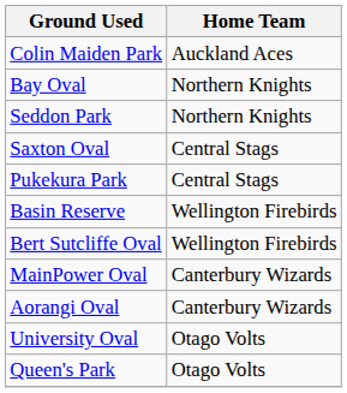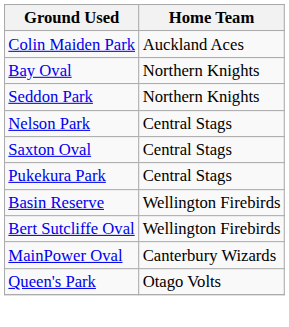+ row: Nelson Park | Central Stags
- row: Aorangi Oval | Canterbury Wizards
- row: University Oval | Otago Volts
